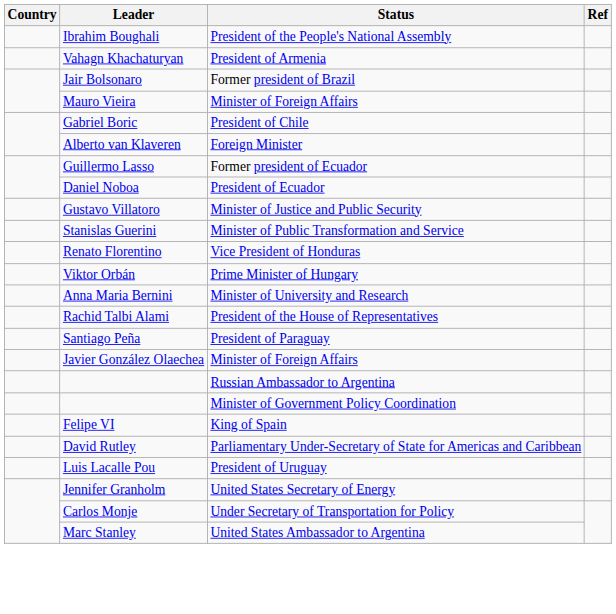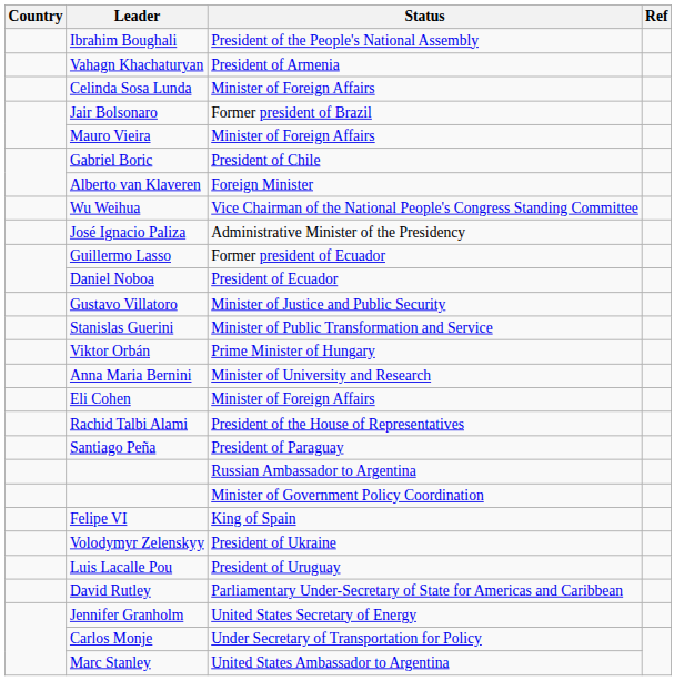+ row: Celinda Sosa Lunda | Minister of Foreign Affairs
+ row: Wu Weihua | Vice Chairman of the National People's Congress Standing Committee
+ row: José Ignacio Paliza | Administrative Minister of the Presidency
- row: Renato Florentino | Vice President of Honduras
+ row: Eli Cohen | Minister of Foreign Affairs
- row: Javier González Olaechea | Minister of Foreign Affairs
+ row: Volodymyr Zelenskyy | President of Ukraine
rows swapped: Luis Lacalle Pou <-> David Rutley
